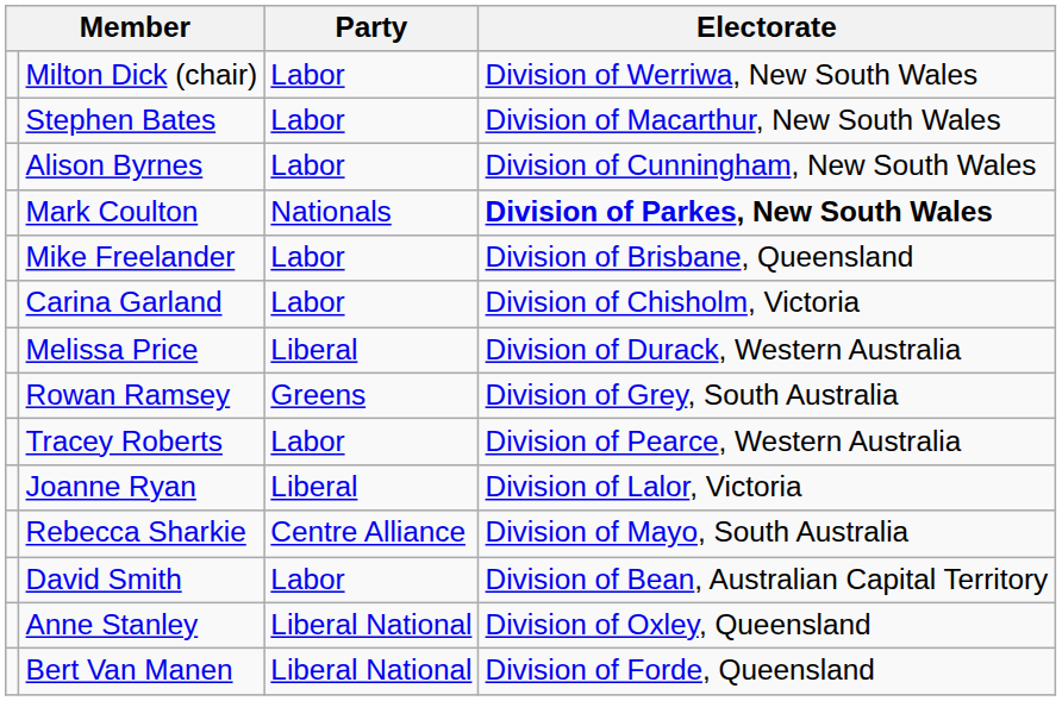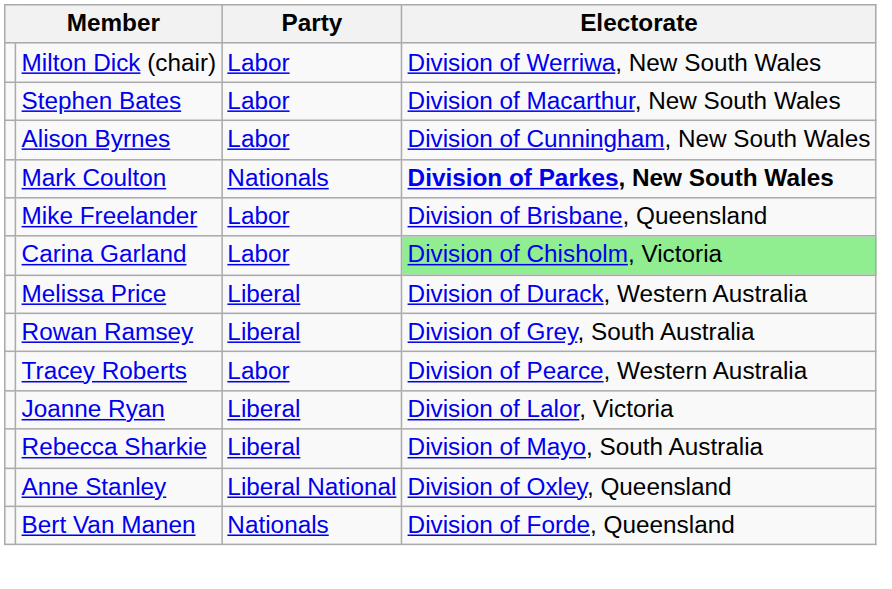Carina Garland | Electorate: no background -> lightgreen background
Rowan Ramsey | Party: Greens -> Liberal
Rebecca Sharkie | Party: Centre Alliance -> Liberal
- row: David Smith | Labor | Division of Bean, Australian Capital Territory
Bert Van Manen | Party: Liberal National -> Nationals
